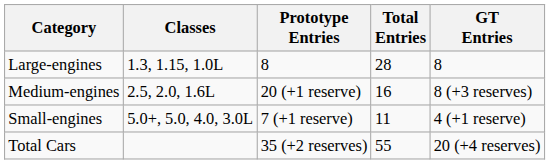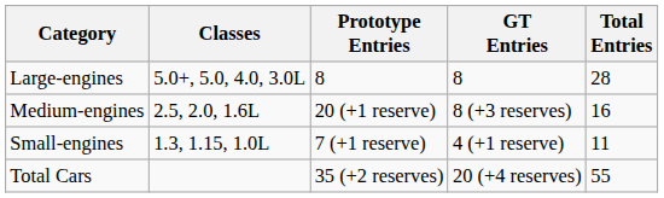columns swapped: GT Entries <-> Total Entries
Large-engines | Classes: 1.3, 1.15, 1.0L -> 5.0+, 5.0, 4.0, 3.0L
Small-engines | Classes: 5.0+, 5.0, 4.0, 3.0L -> 1.3, 1.15, 1.0L
